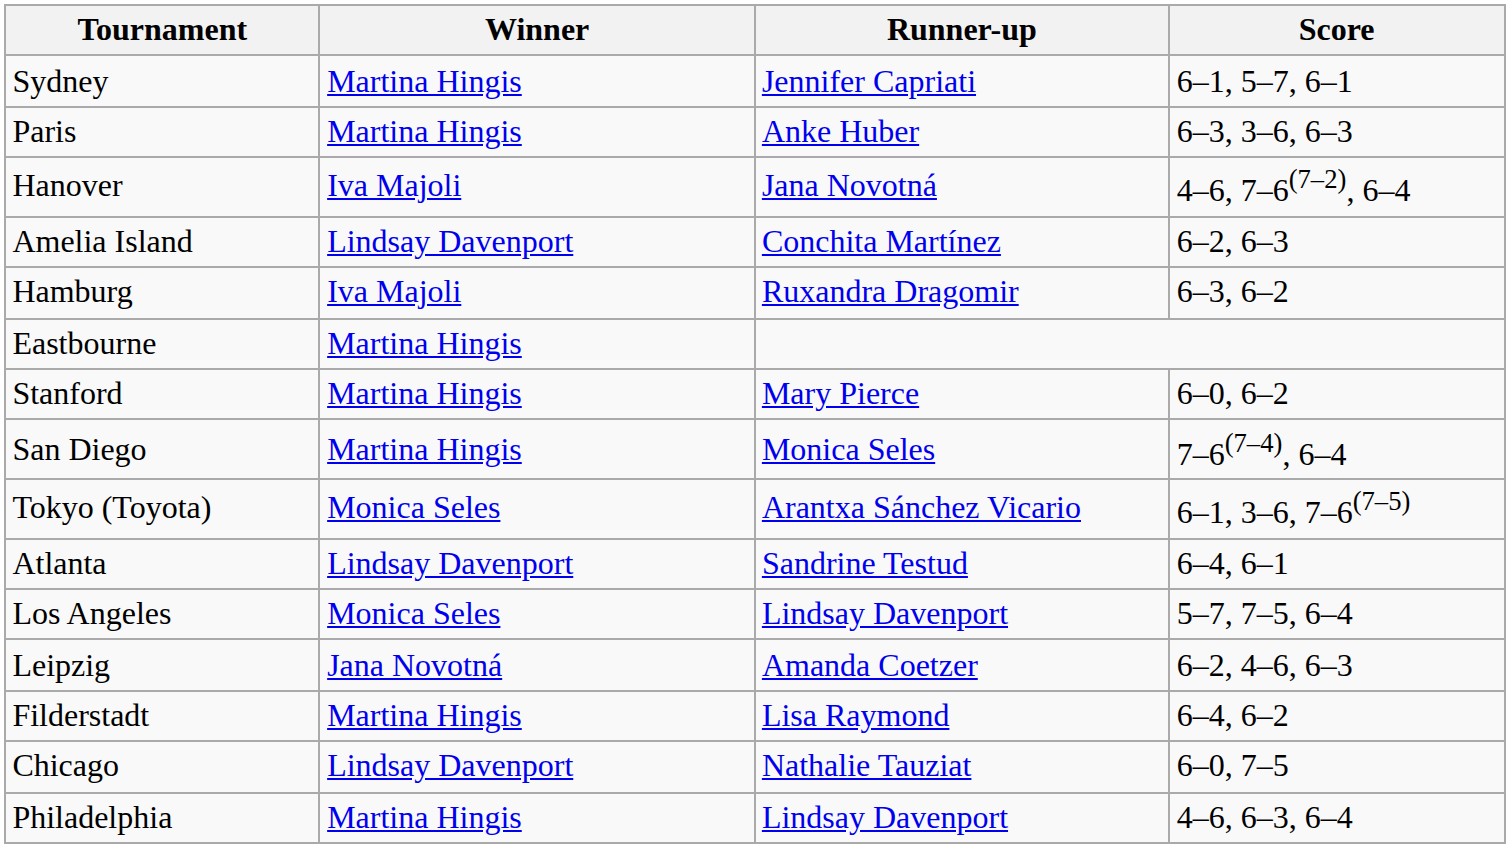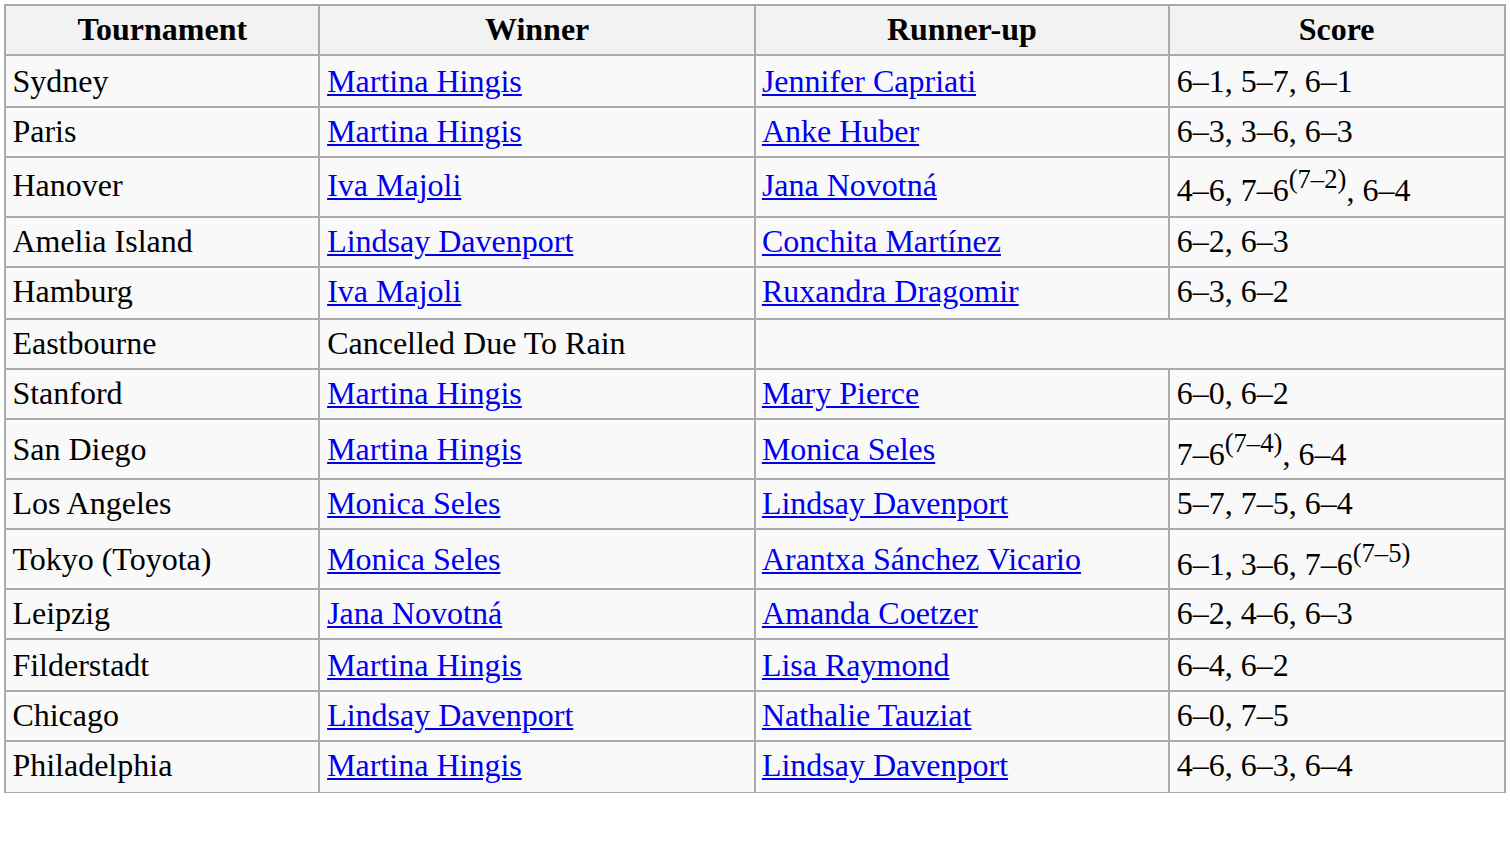Eastbourne | Winner: Martina Hingis -> Cancelled Due To Rain
rows swapped: Los Angeles <-> Tokyo (Toyota)
- row: Atlanta | Lindsay Davenport | Sandrine Testud | 6–4, 6–1
